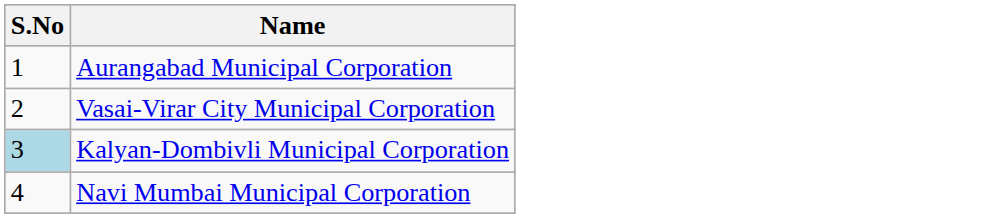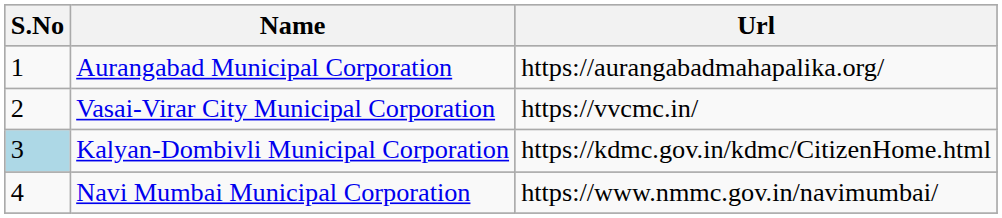+ column: Url | https://aurangabadmahapalika.org/ | https://vvcmc.in/ | https://kdmc.gov.in/kdmc/CitizenHome.html | https://www.nmmc.gov.in/navimumbai/
